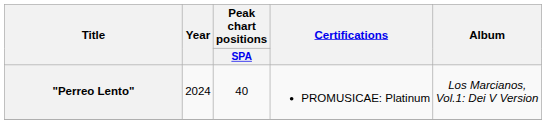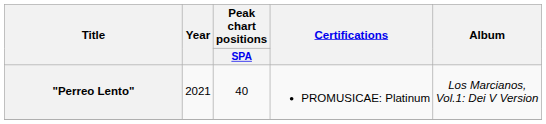"Perreo Lento" | Year: 2024 -> 2021
